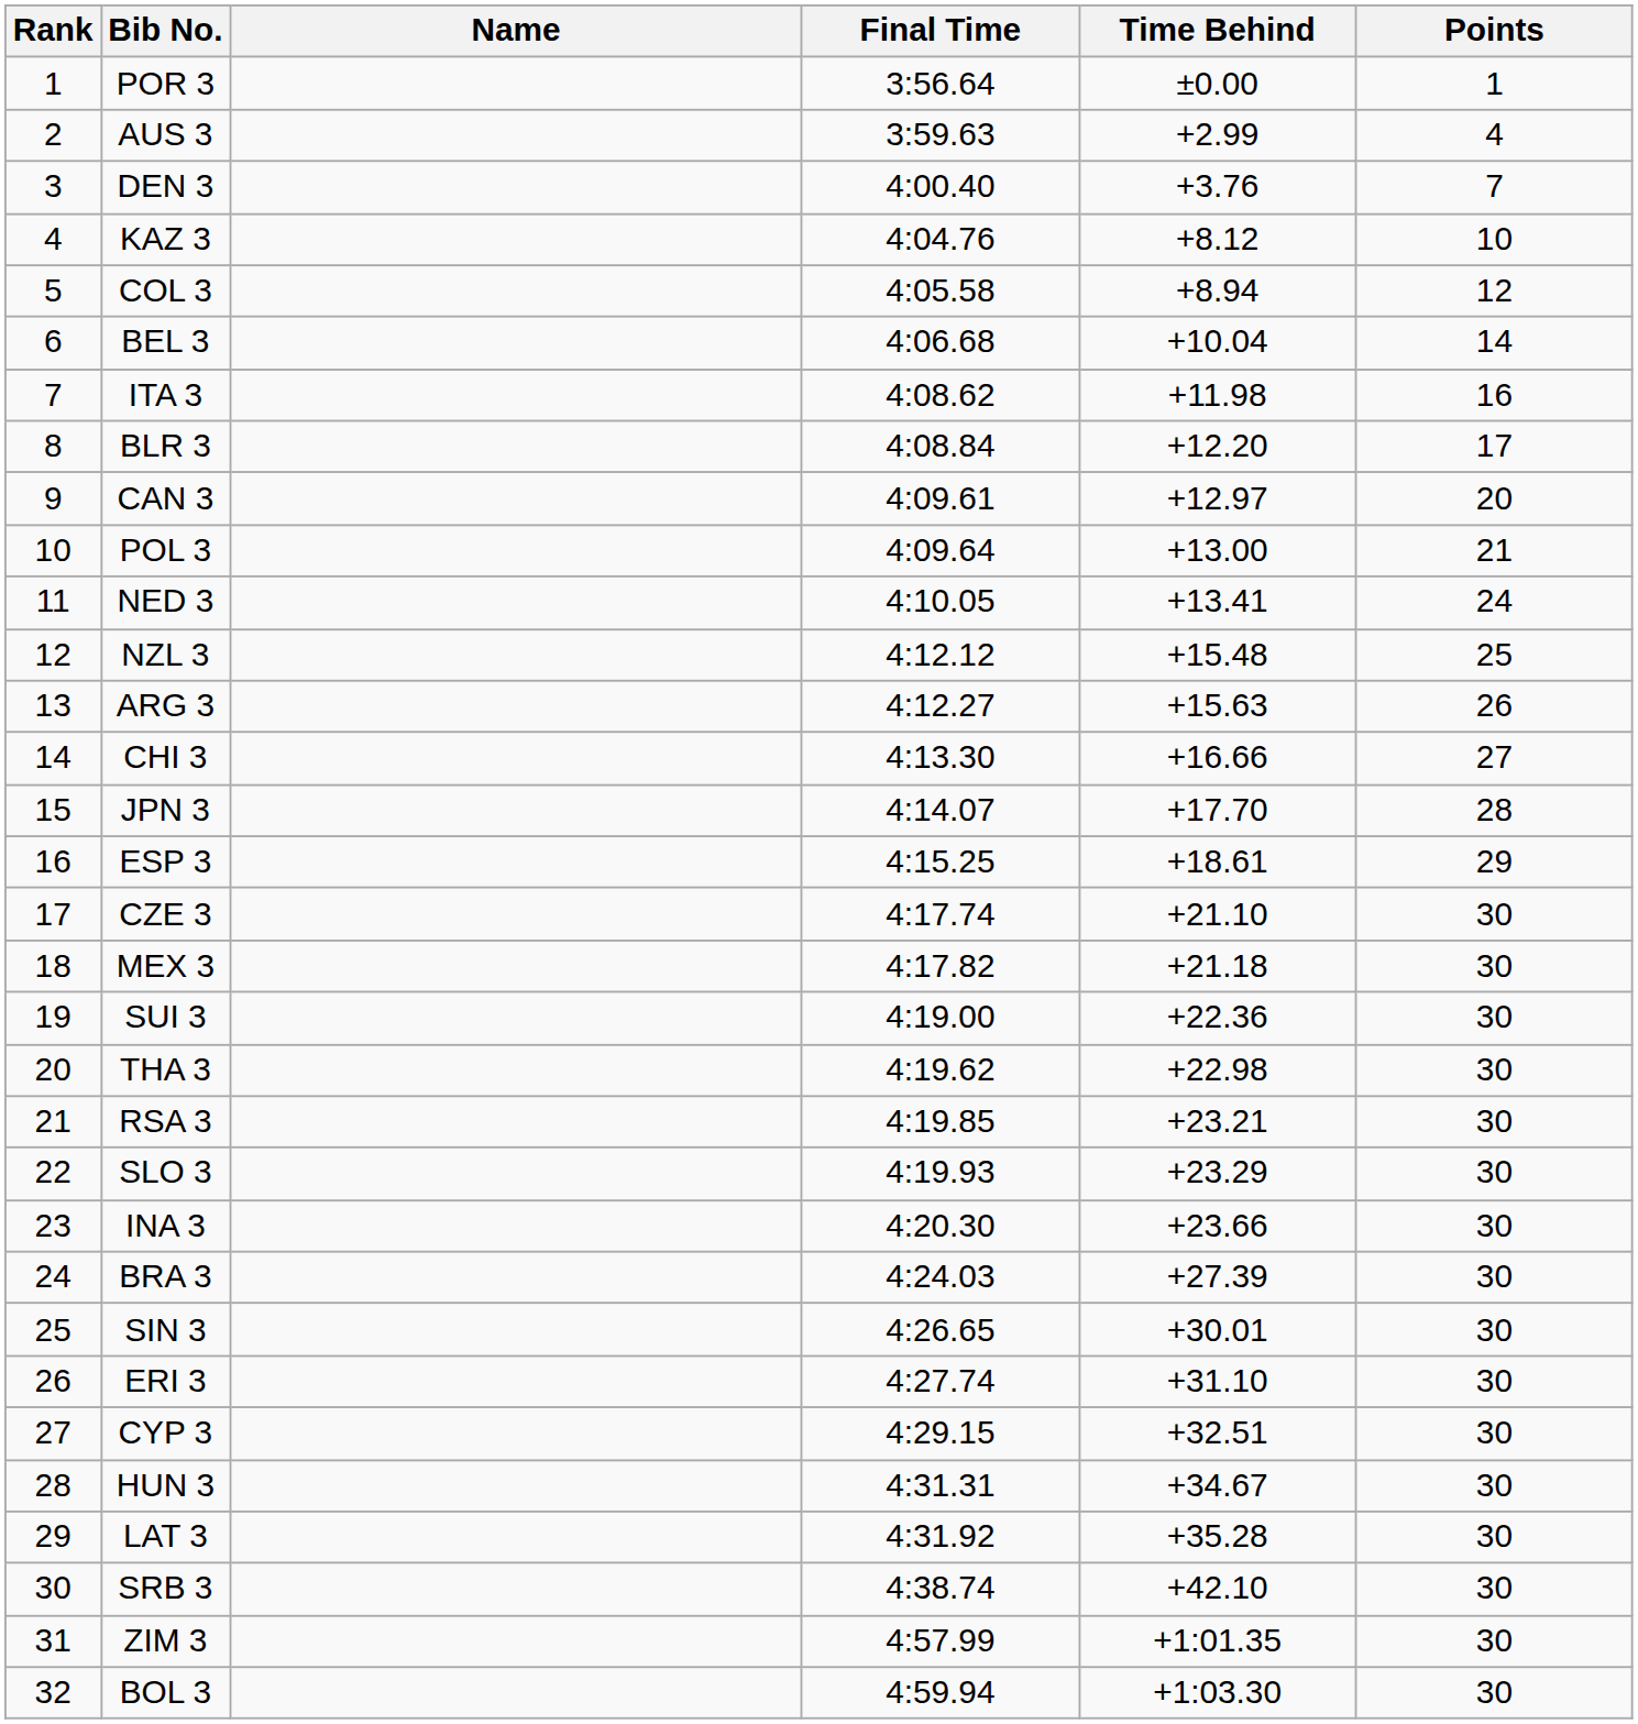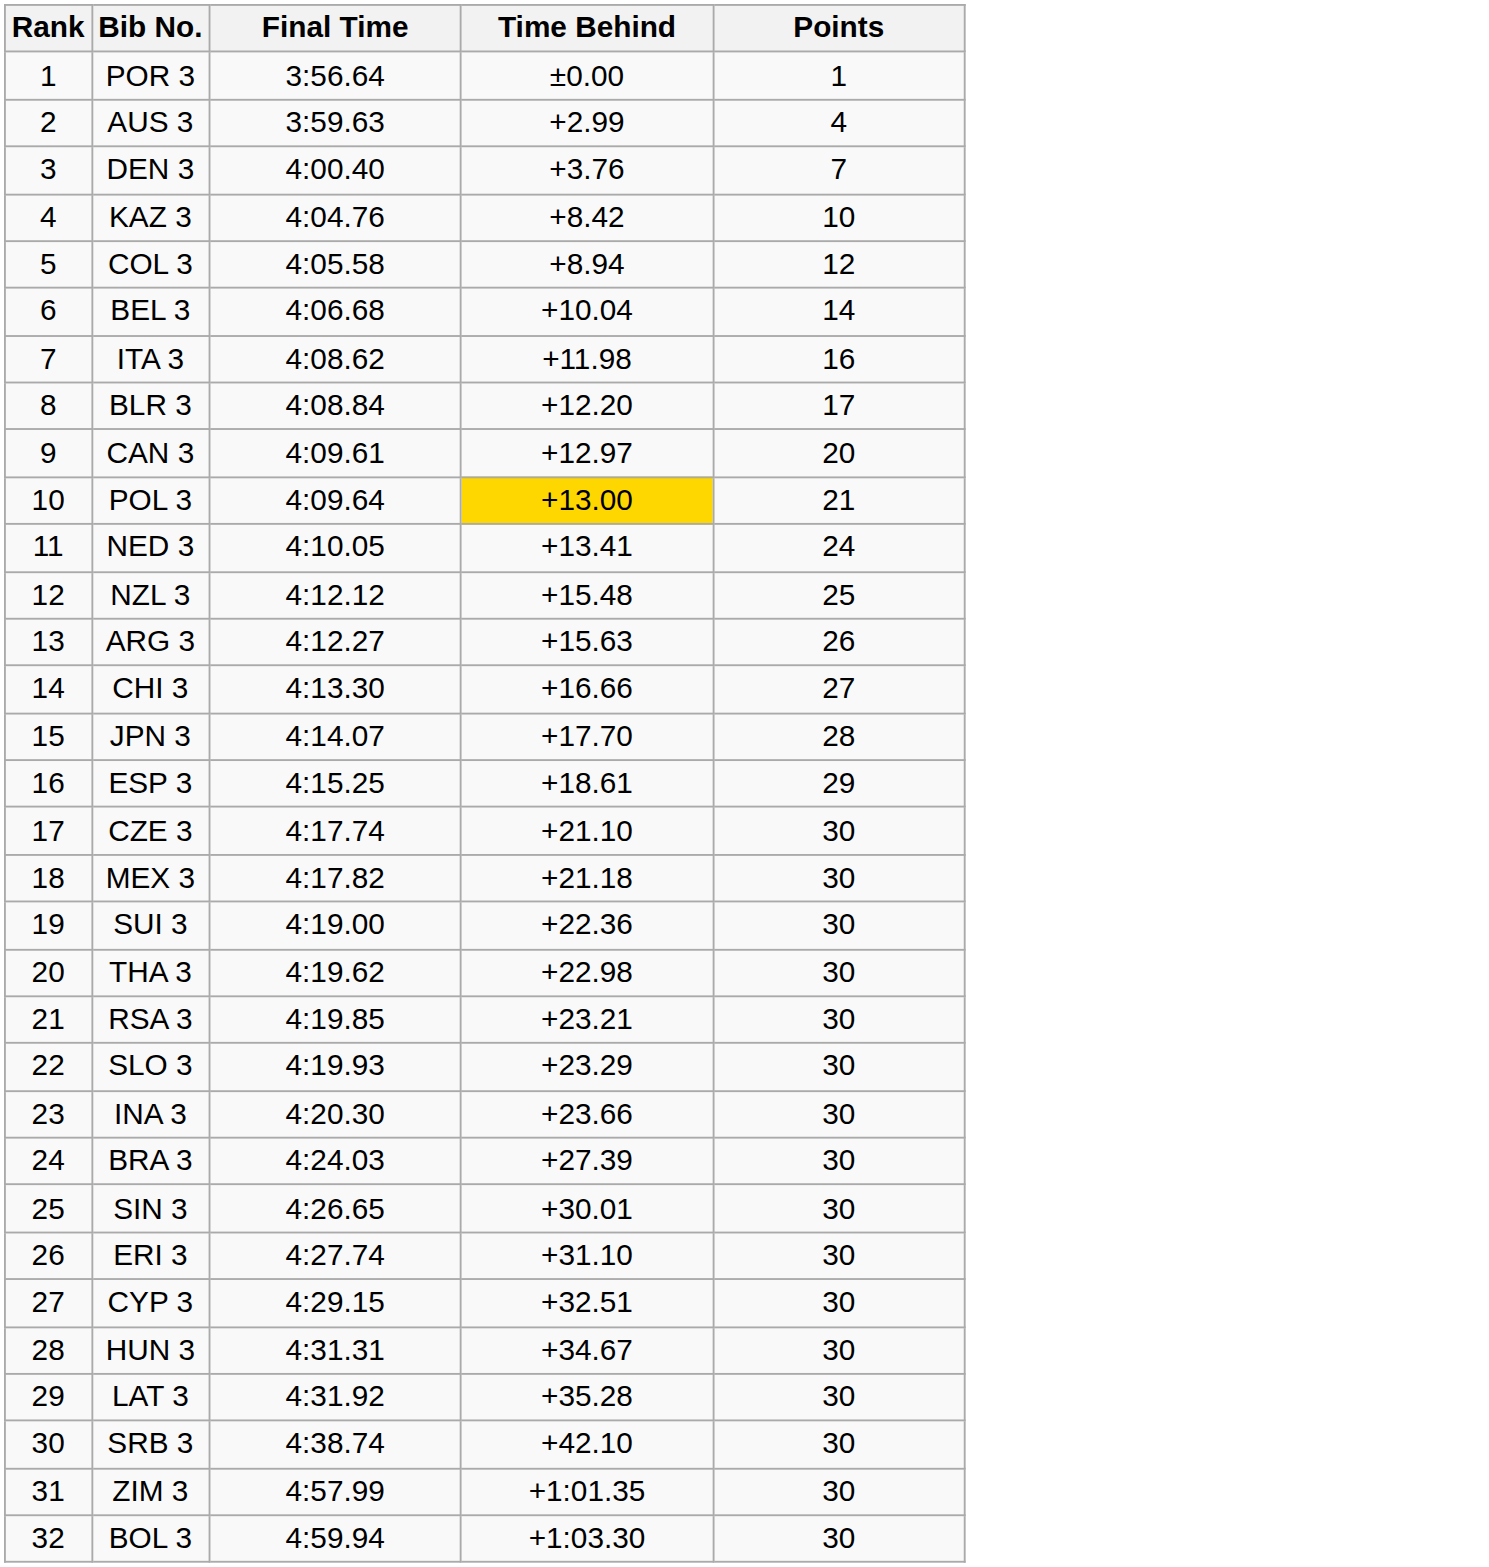- column: Name
KAZ 3 | Time Behind: +8.12 -> +8.42
POL 3 | Time Behind: no background -> gold background
